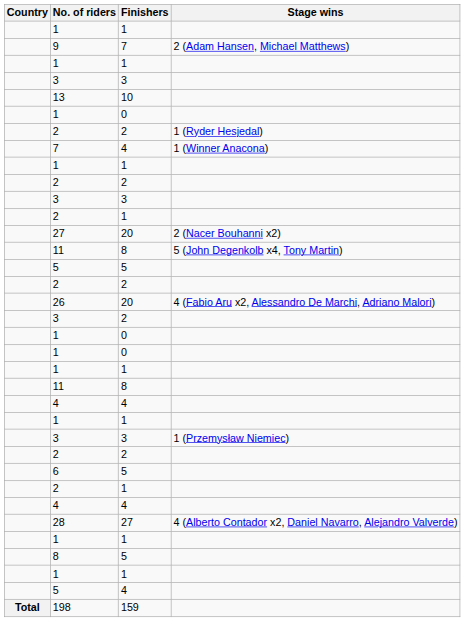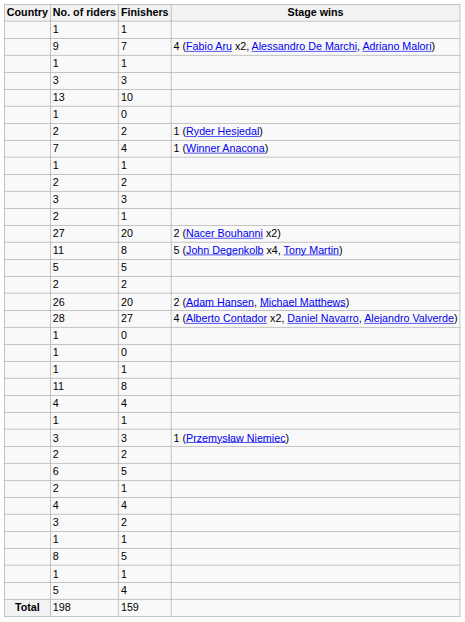9 | Stage wins: 2 (Adam Hansen, Michael Matthews) -> 4 (Fabio Aru x2, Alessandro De Marchi, Adriano Malori)
26 | Stage wins: 4 (Fabio Aru x2, Alessandro De Marchi, Adriano Malori) -> 2 (Adam Hansen, Michael Matthews)
rows swapped: 3 / 2 <-> 28
